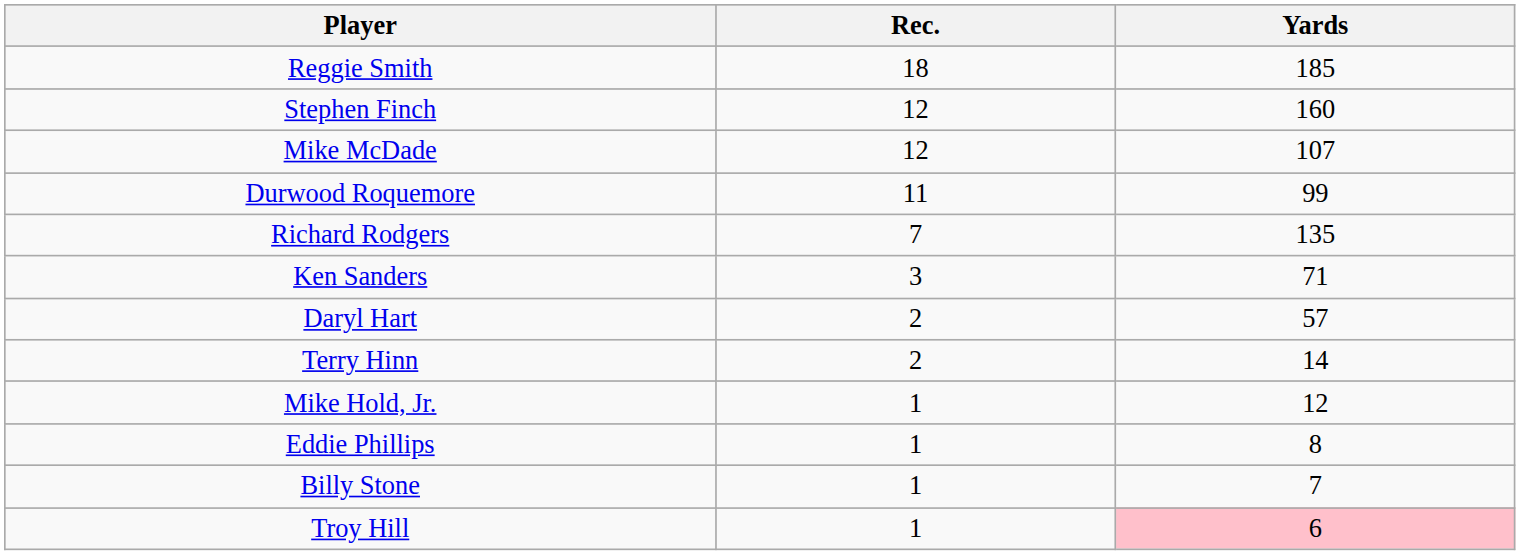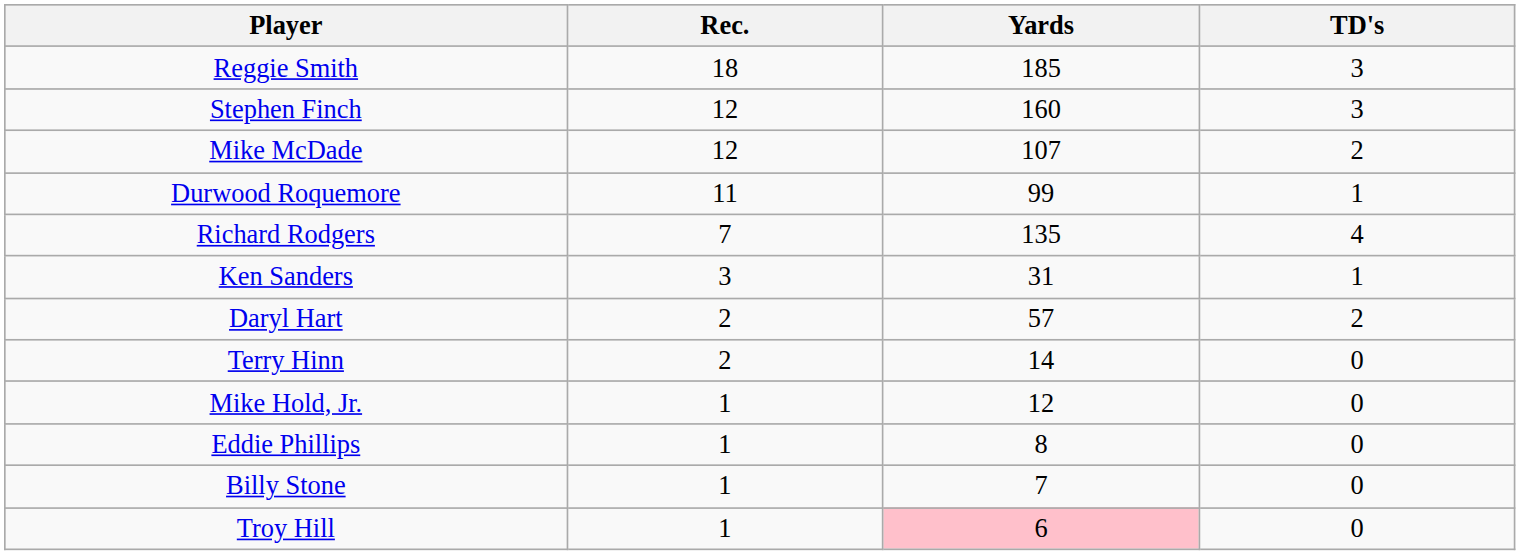+ column: TD's | 3 | 3 | 2 | 1 | 4 | 1 | 2 | 0 | 0 | 0 | 0 | 0
Ken Sanders | Yards: 71 -> 31
